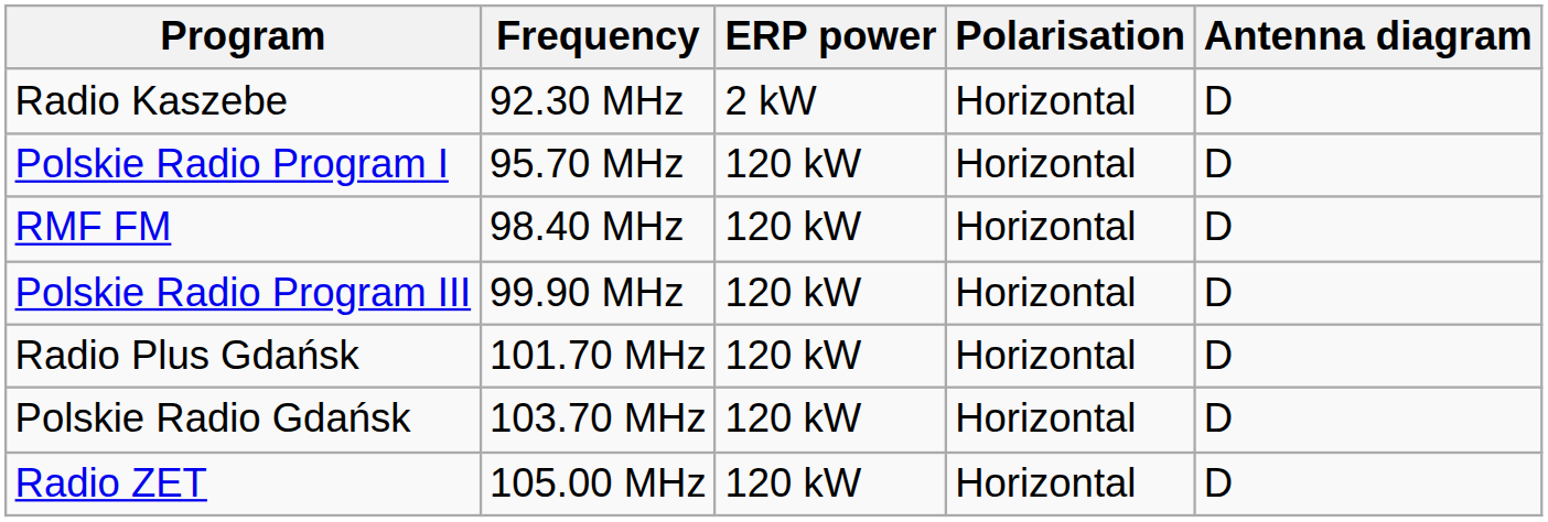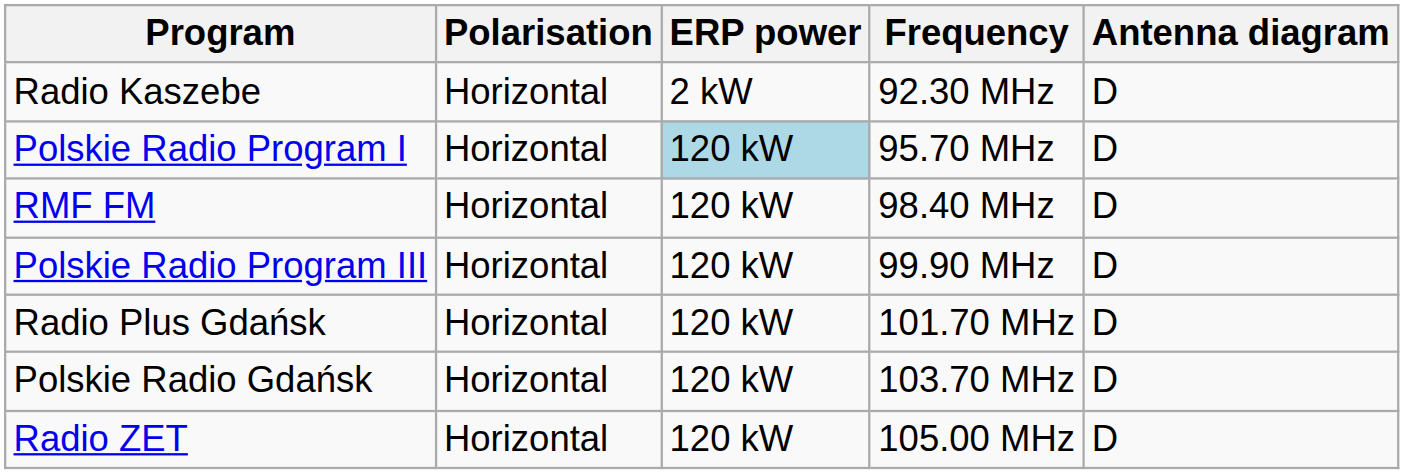columns swapped: Frequency <-> Polarisation
Polskie Radio Program I | ERP power: no background -> lightblue background
